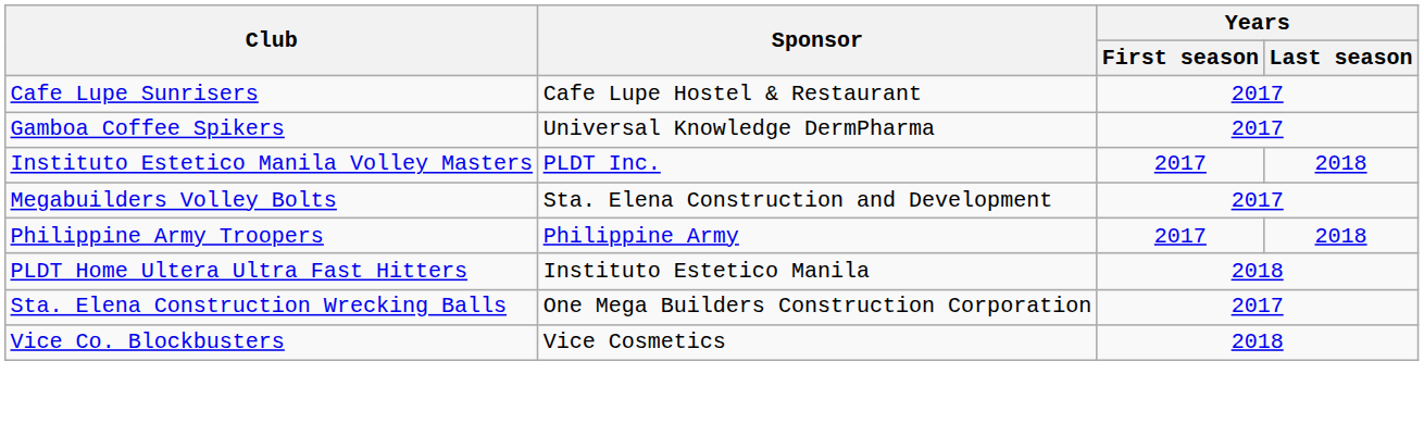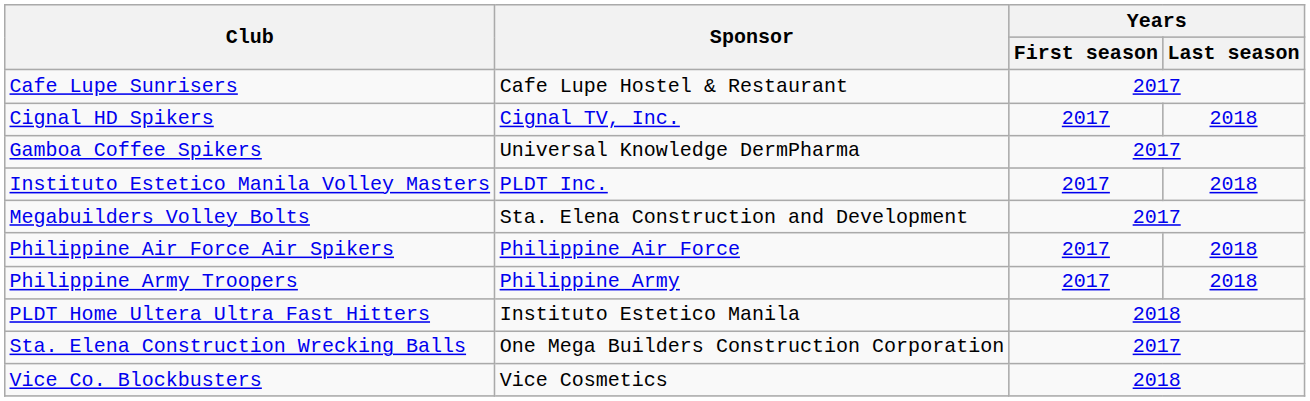+ row: Cignal HD Spikers | Cignal TV, Inc. | 2017 | 2018
+ row: Philippine Air Force Air Spikers | Philippine Air Force | 2017 | 2018
